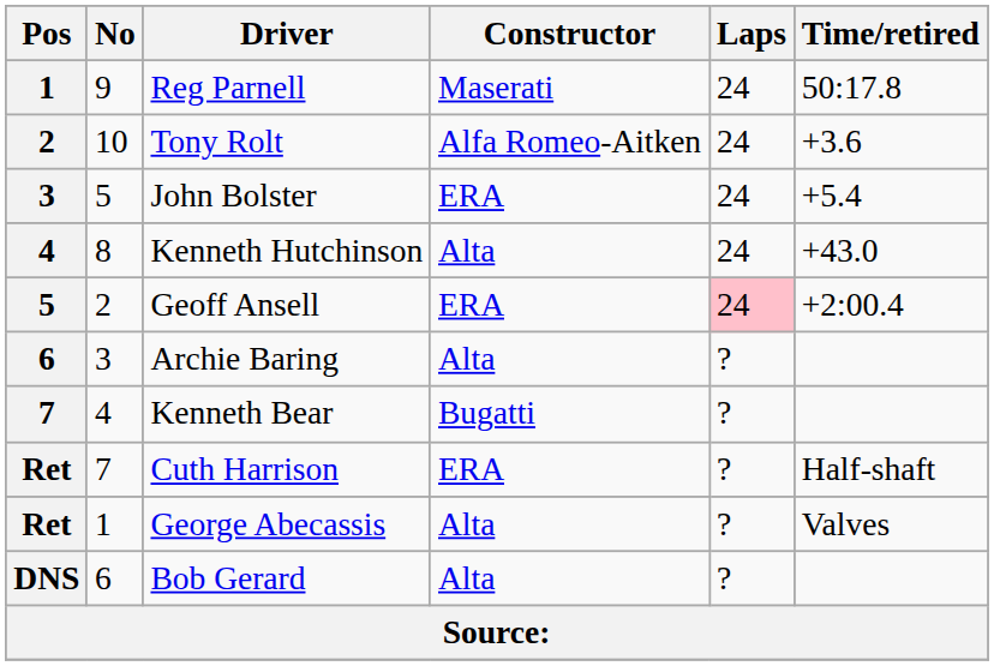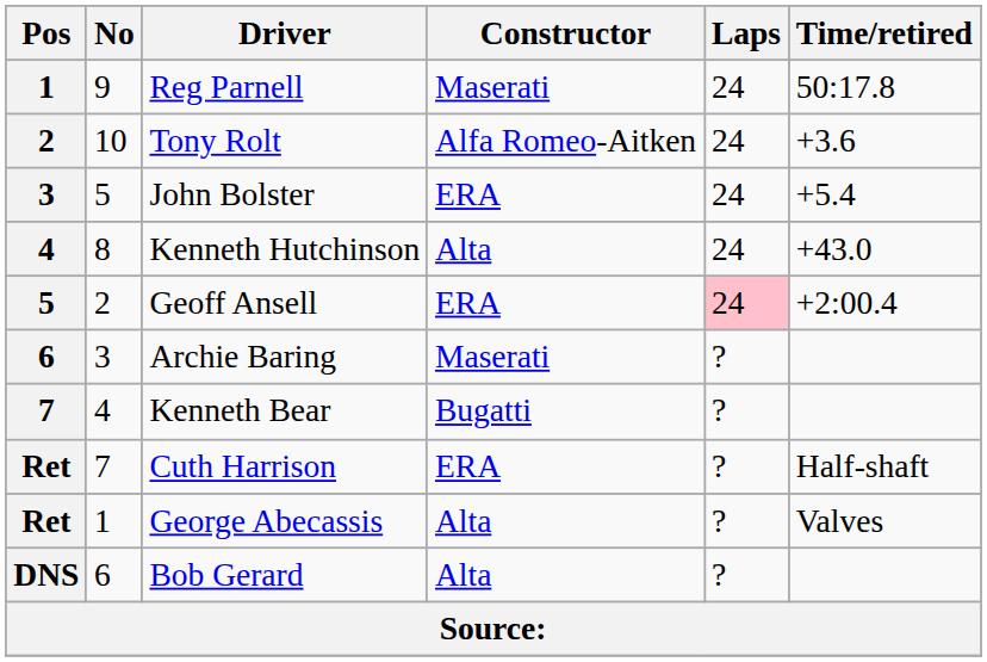Archie Baring | Constructor: Alta -> Maserati
